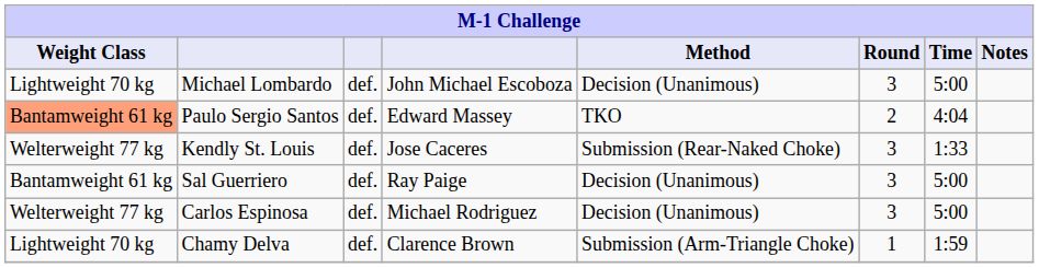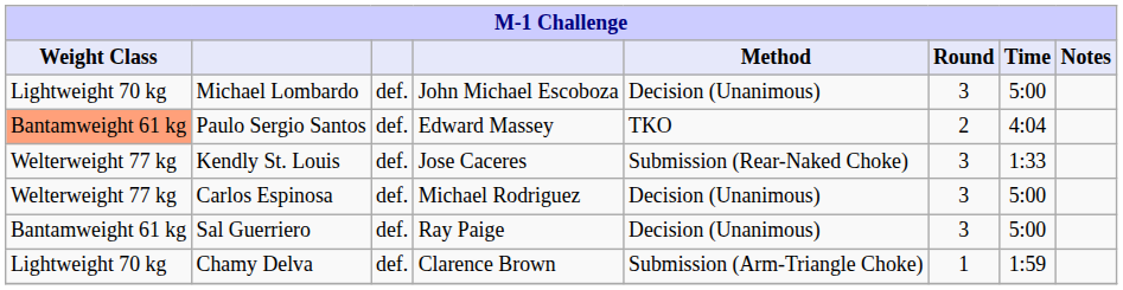rows swapped: Carlos Espinosa <-> Sal Guerriero
